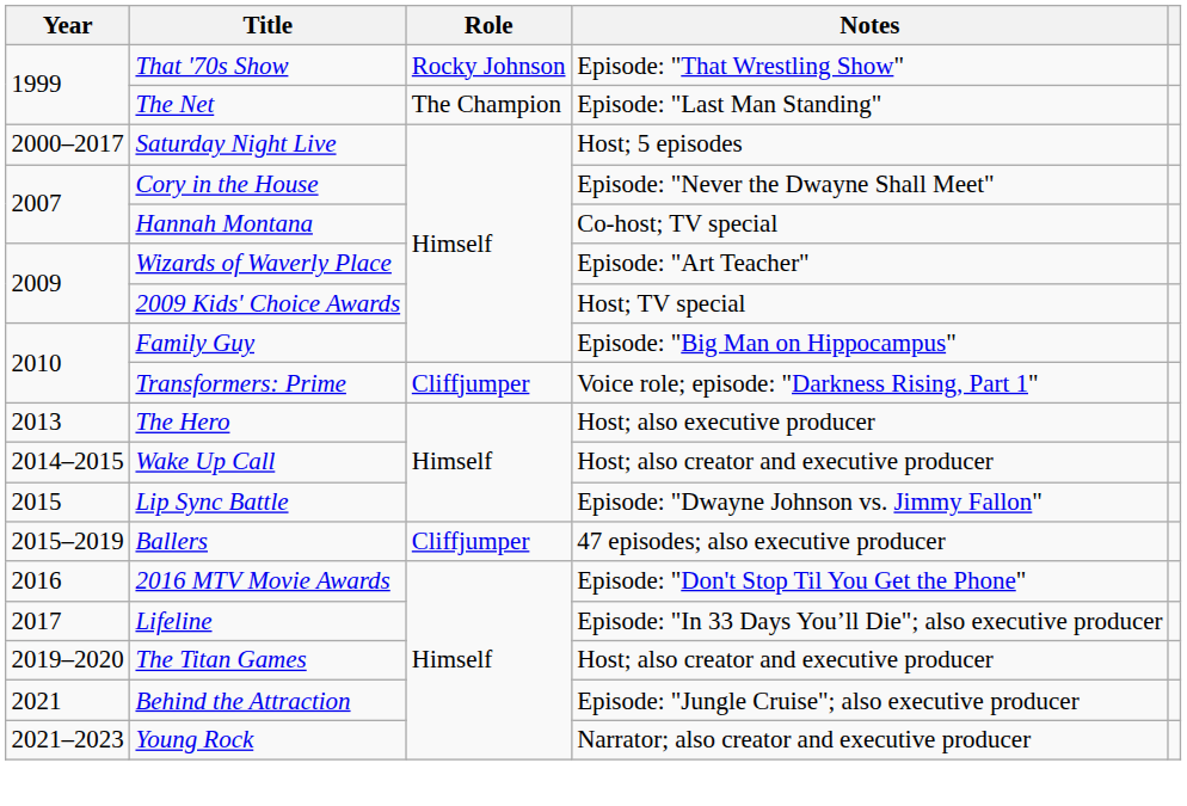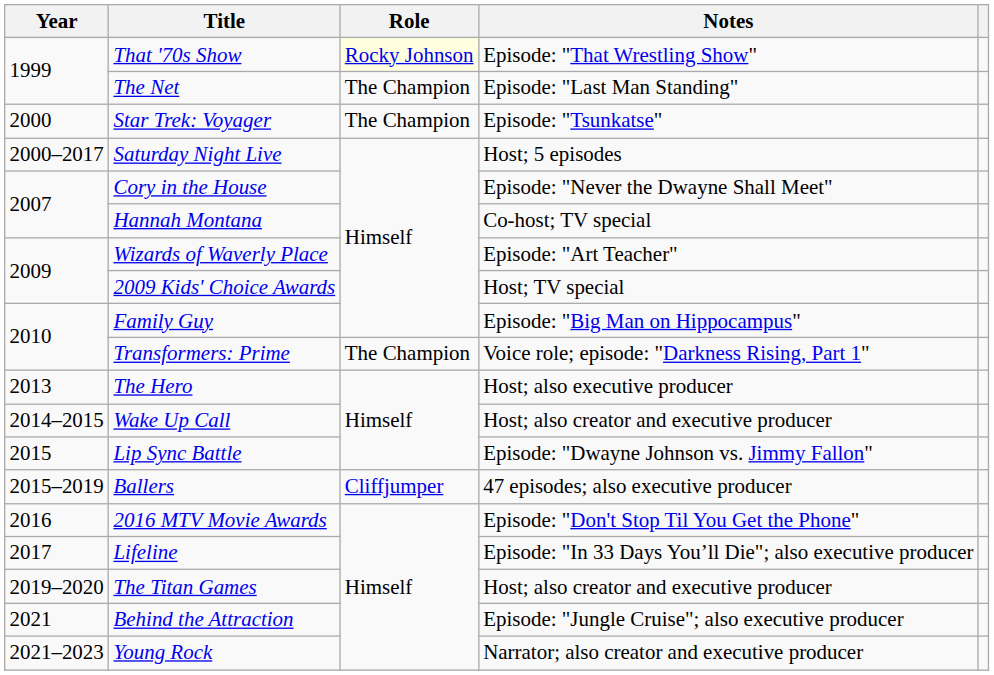That '70s Show | Role: no background -> lightyellow background
+ row: 2000 | Star Trek: Voyager | The Champion | Episode: "Tsunkatse"
Transformers: Prime | Role: Cliffjumper -> The Champion
